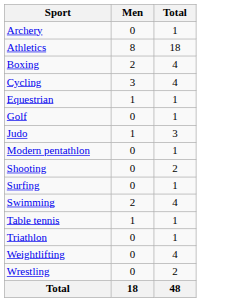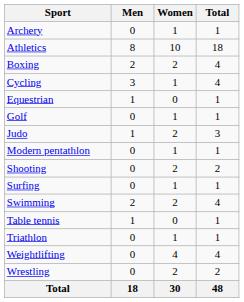+ column: Women | 1 | 10 | 2 | 1 | 0 | 1 | 2 | 1 | 2 | 1 | 2 | 0 | 1 | 4 | 2 | 30
